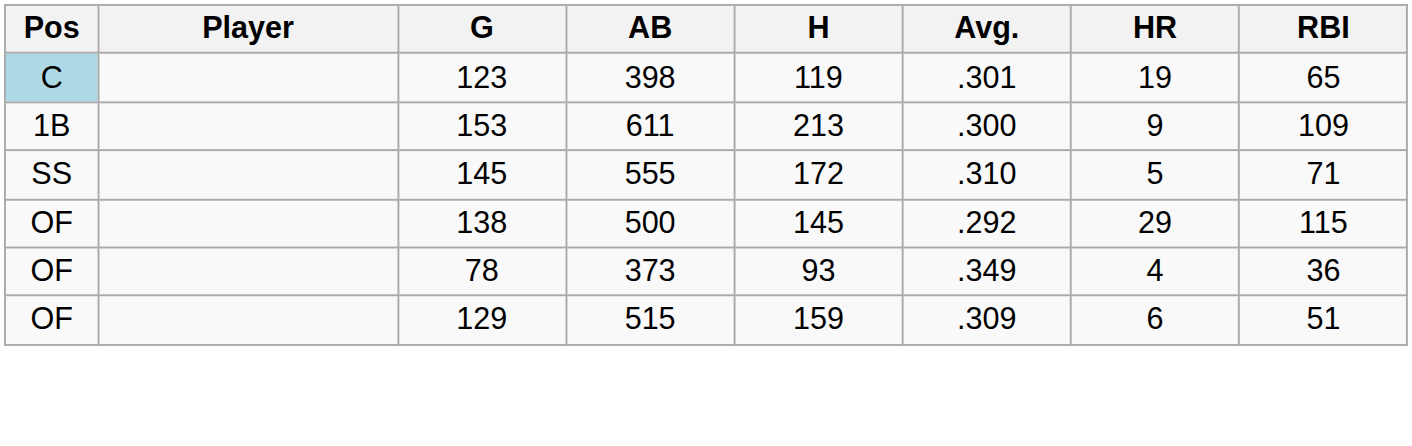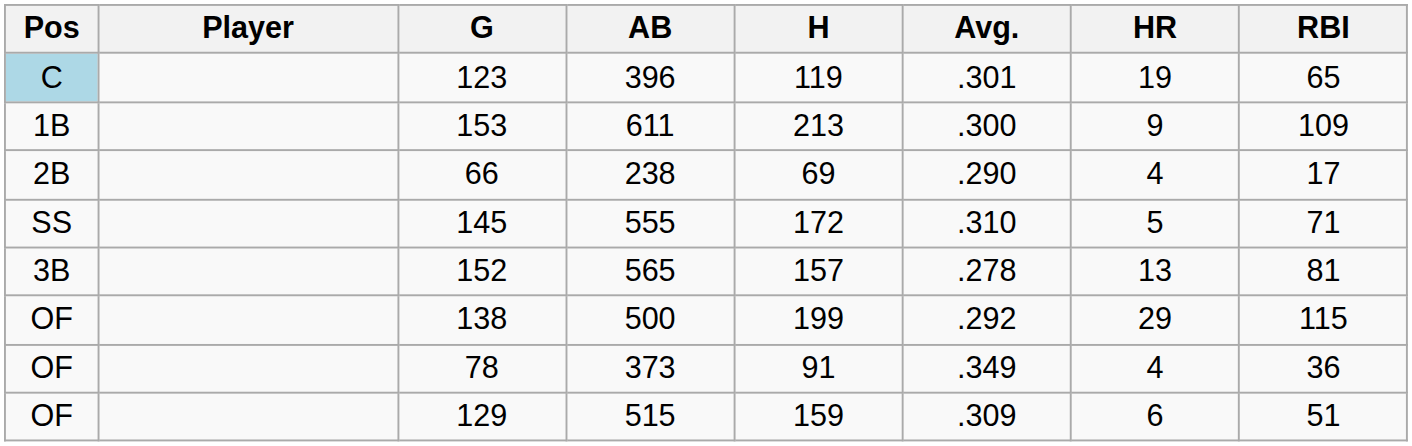123 | AB: 398 -> 396
+ row: 2B | 66 | 238 | 69 | .290 | 4 | 17
+ row: 3B | 152 | 565 | 157 | .278 | 13 | 81
138 | H: 145 -> 199
78 | H: 93 -> 91
